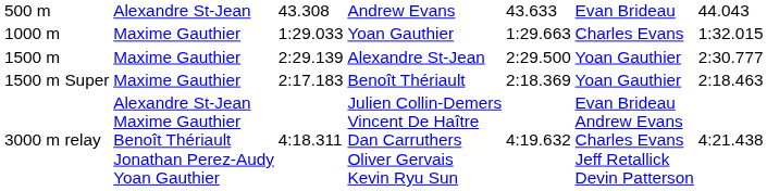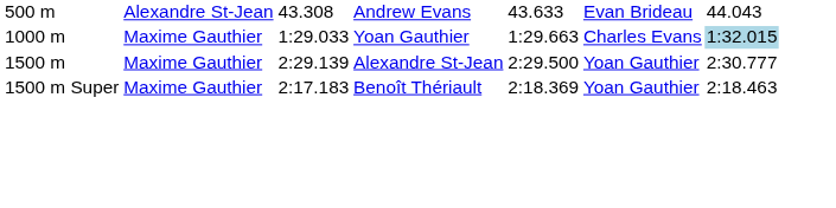1000 m | column 7: no background -> lightblue background
- row: 3000 m relay | Alexandre St-Jean Maxime Gauthier Benoît Thériault Jonathan Perez-Audy Yoan Gauthier | 4:18.311 | Julien Collin-Demers Vincent De Haître Dan Carruthers Oliver Gervais Kevin Ryu Sun | 4:19.632 | Evan Brideau Andrew Evans Charles Evans Jeff Retallick Devin Patterson | 4:21.438
